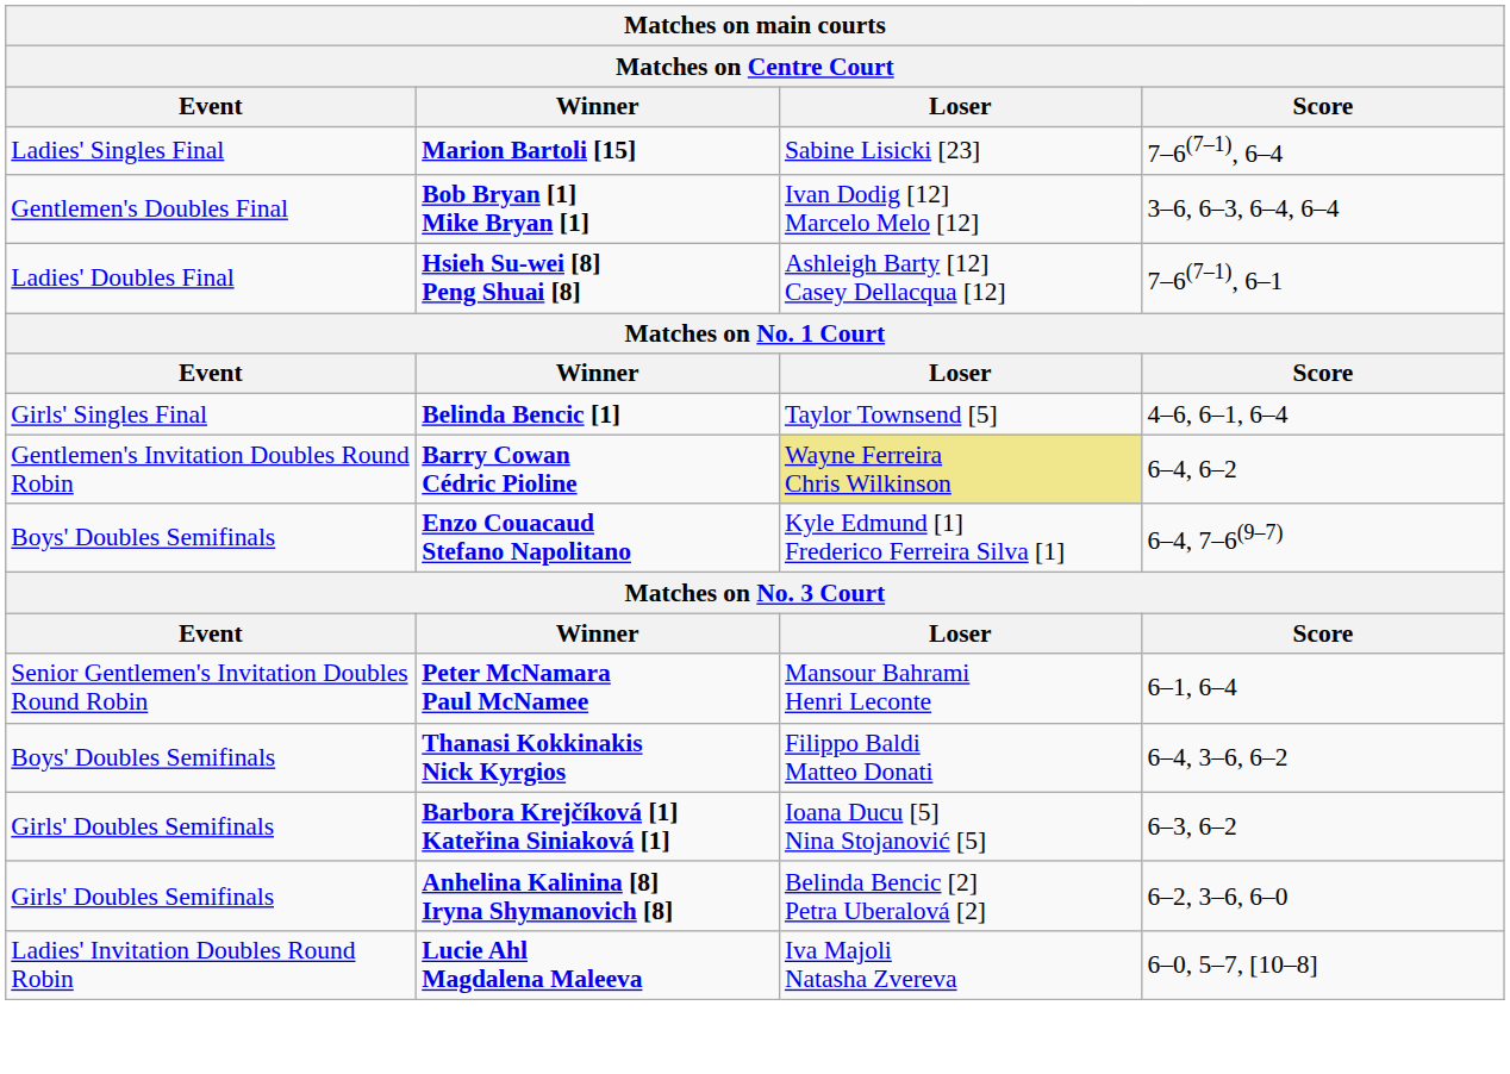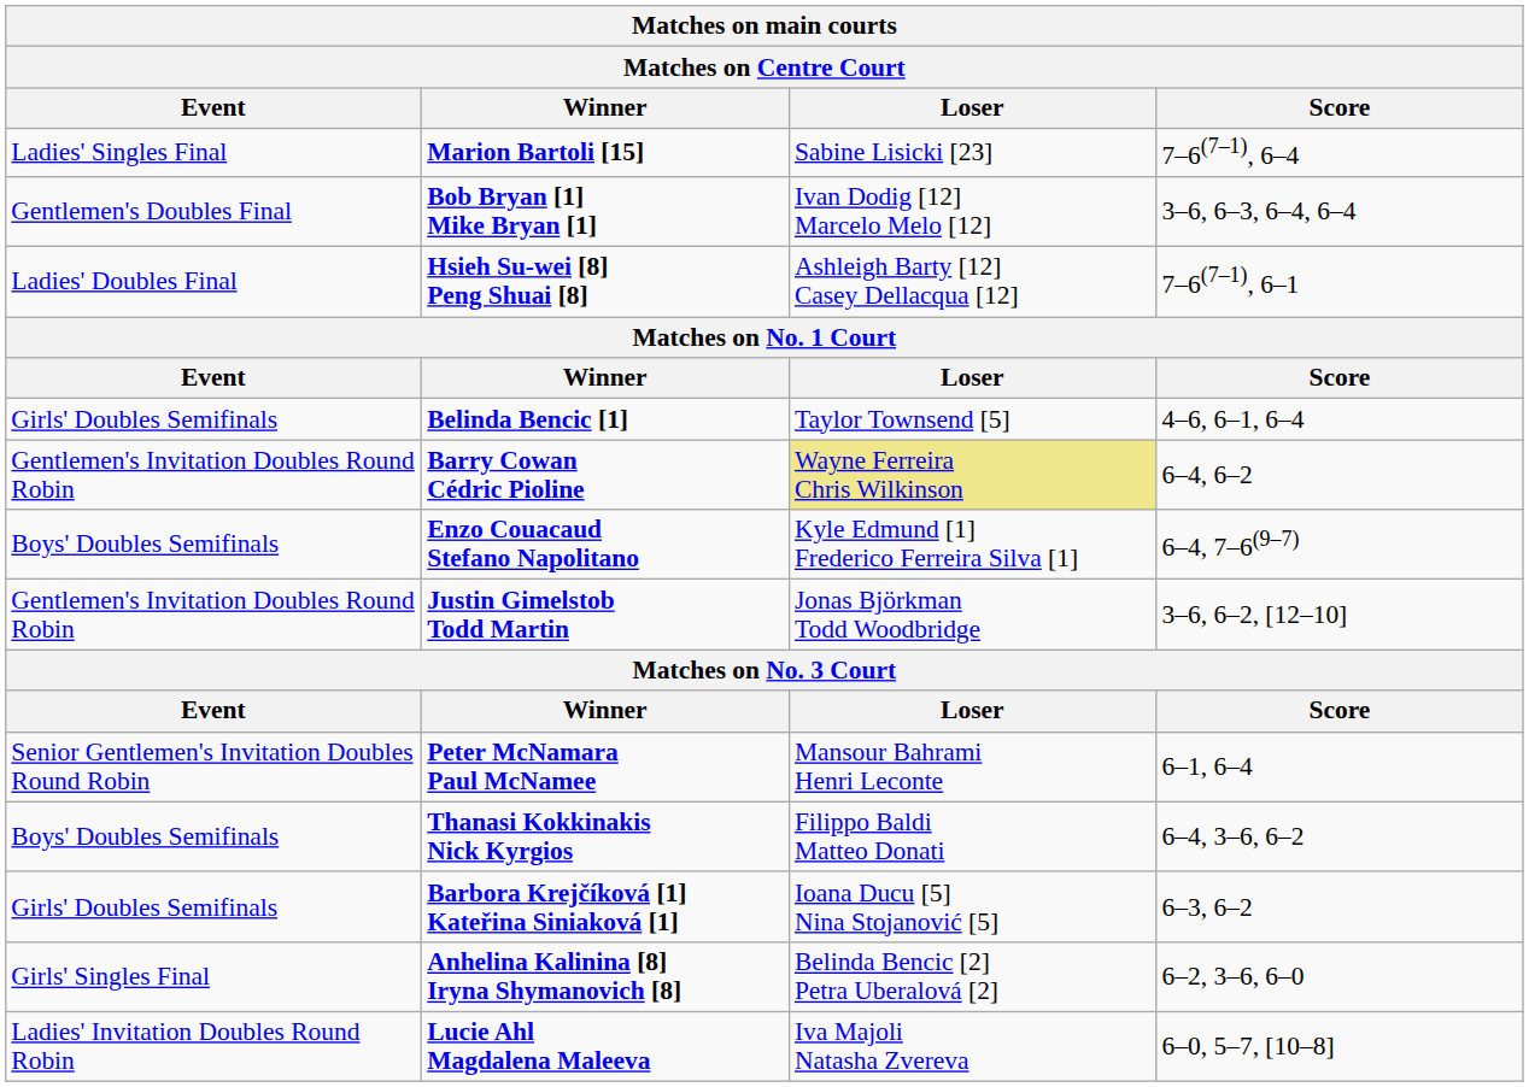Belinda Bencic [1] | Event: Girls' Singles Final -> Girls' Doubles Semifinals
+ row: Gentlemen's Invitation Doubles Round Robin | Justin Gimelstob Todd Martin | Jonas Björkman Todd Woodbridge | 3–6, 6–2, [12–10]
Anhelina Kalinina [8] Iryna Shymanovich [8] | Event: Girls' Doubles Semifinals -> Girls' Singles Final
